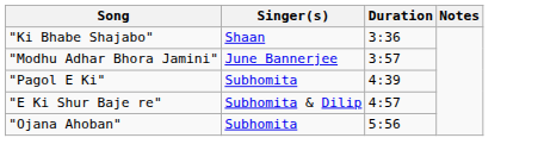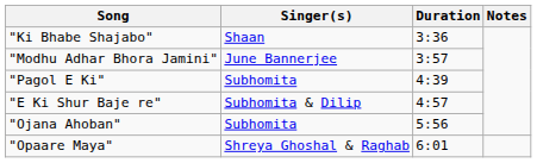+ row: "Opaare Maya" | Shreya Ghoshal & Raghab | 6:01
